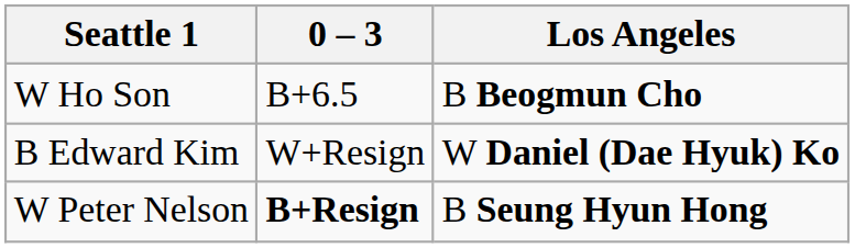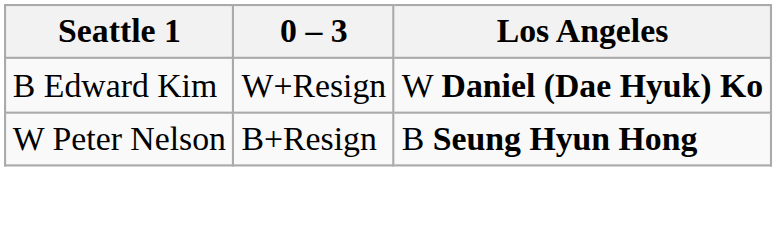- row: W Ho Son | B+6.5 | B Beogmun Cho
W Peter Nelson | 0 – 3: bold -> normal
